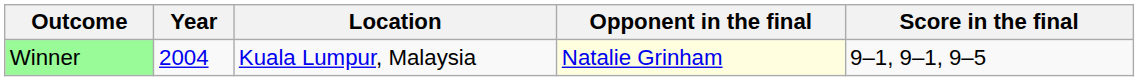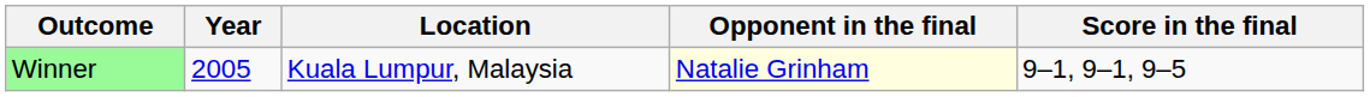Winner | Year: 2004 -> 2005
